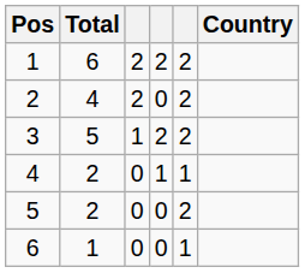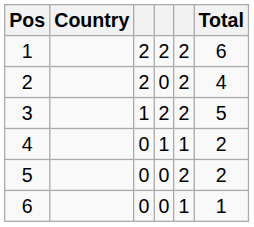columns swapped: Country <-> Total
